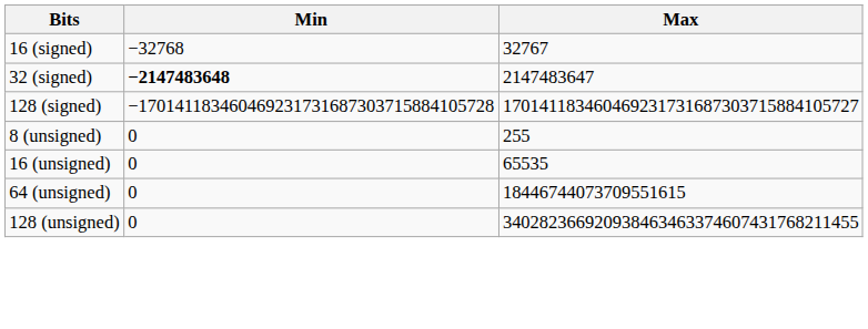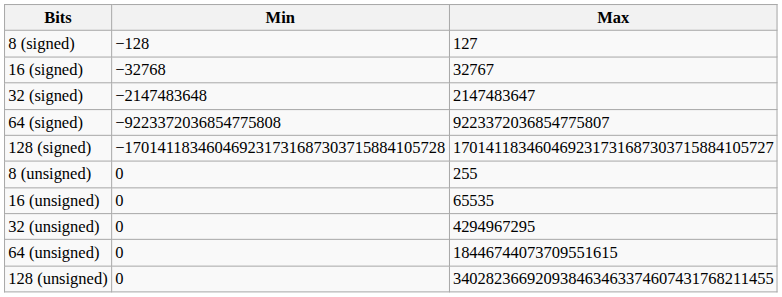+ row: 8 (signed) | −128 | 127
32 (signed) | Min: bold -> normal
+ row: 64 (signed) | −9223372036854775808 | 9223372036854775807
+ row: 32 (unsigned) | 0 | 4294967295
